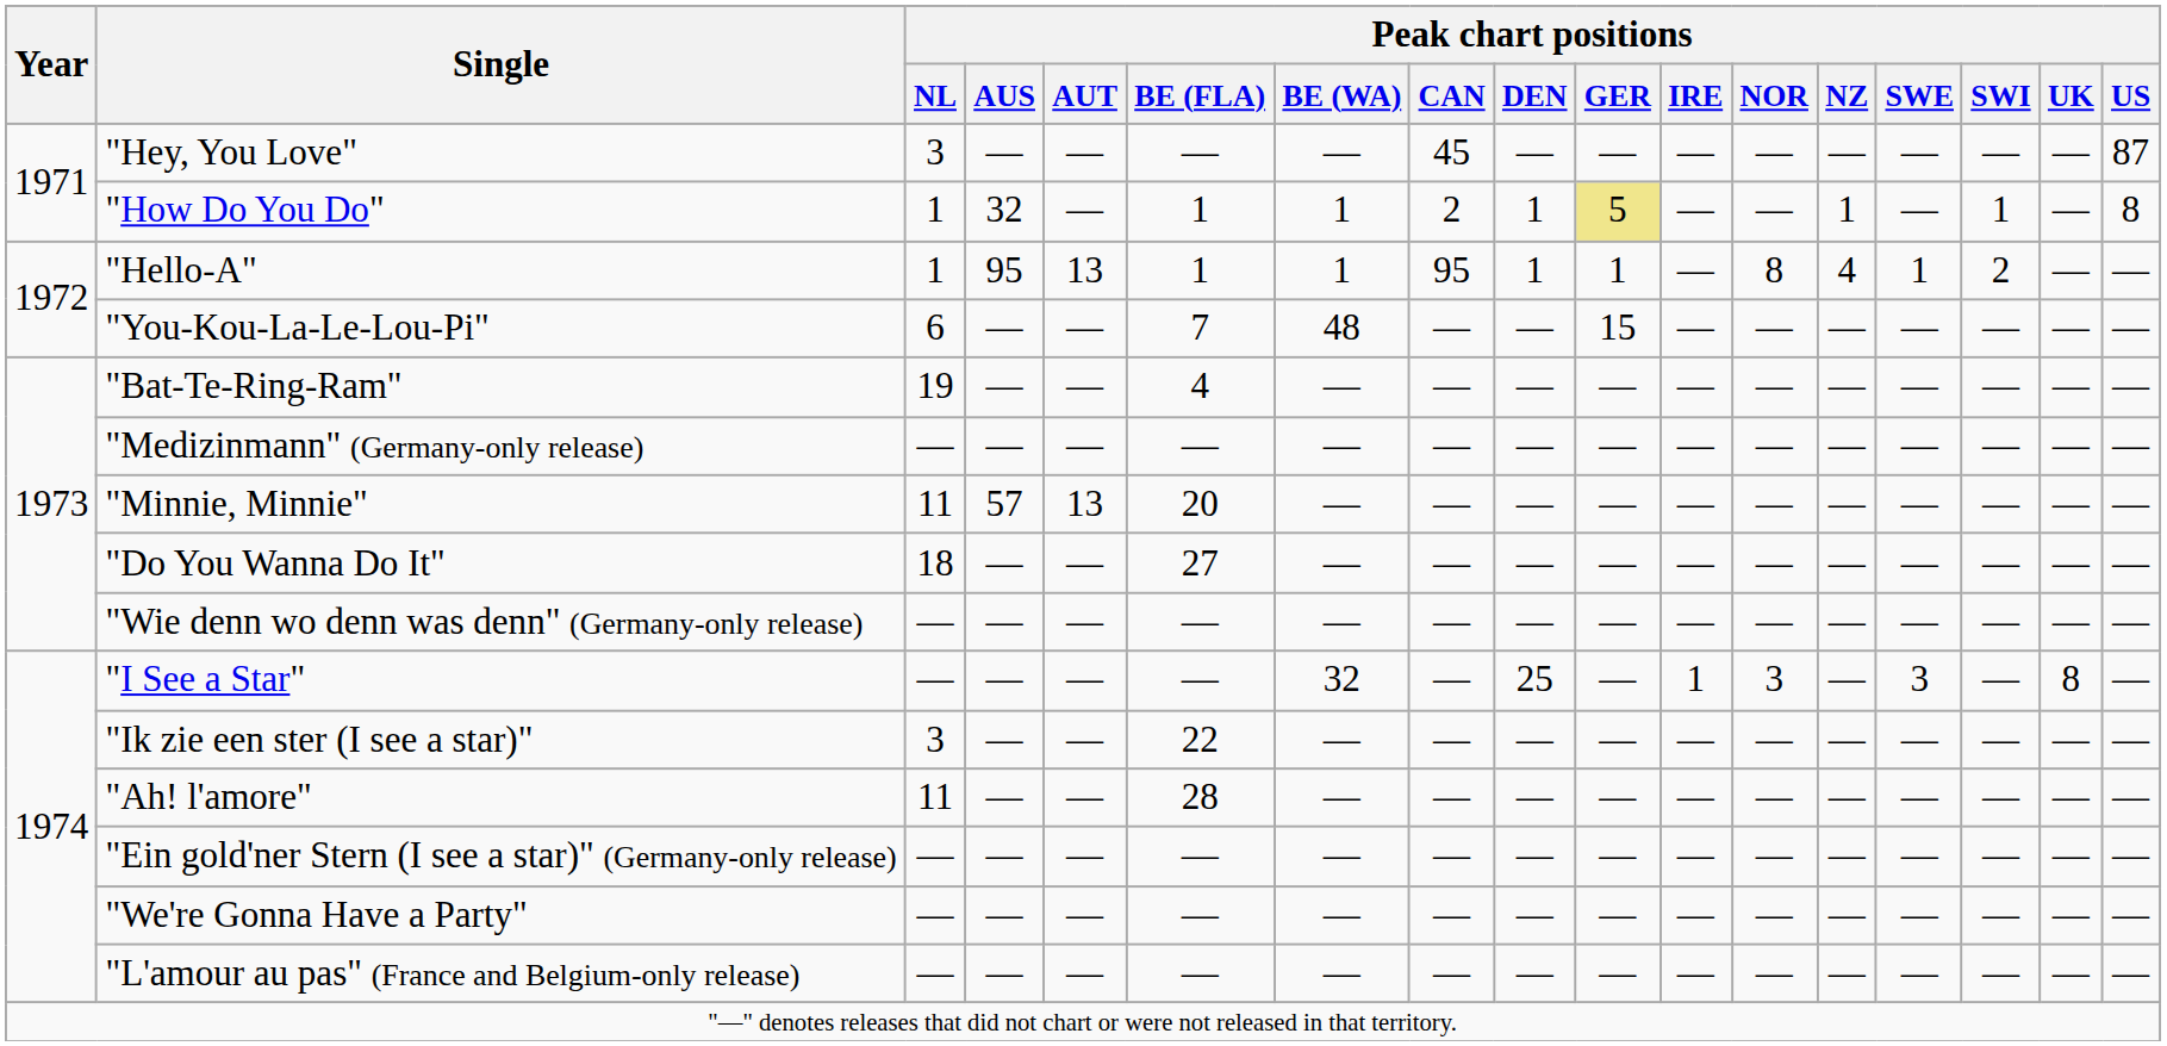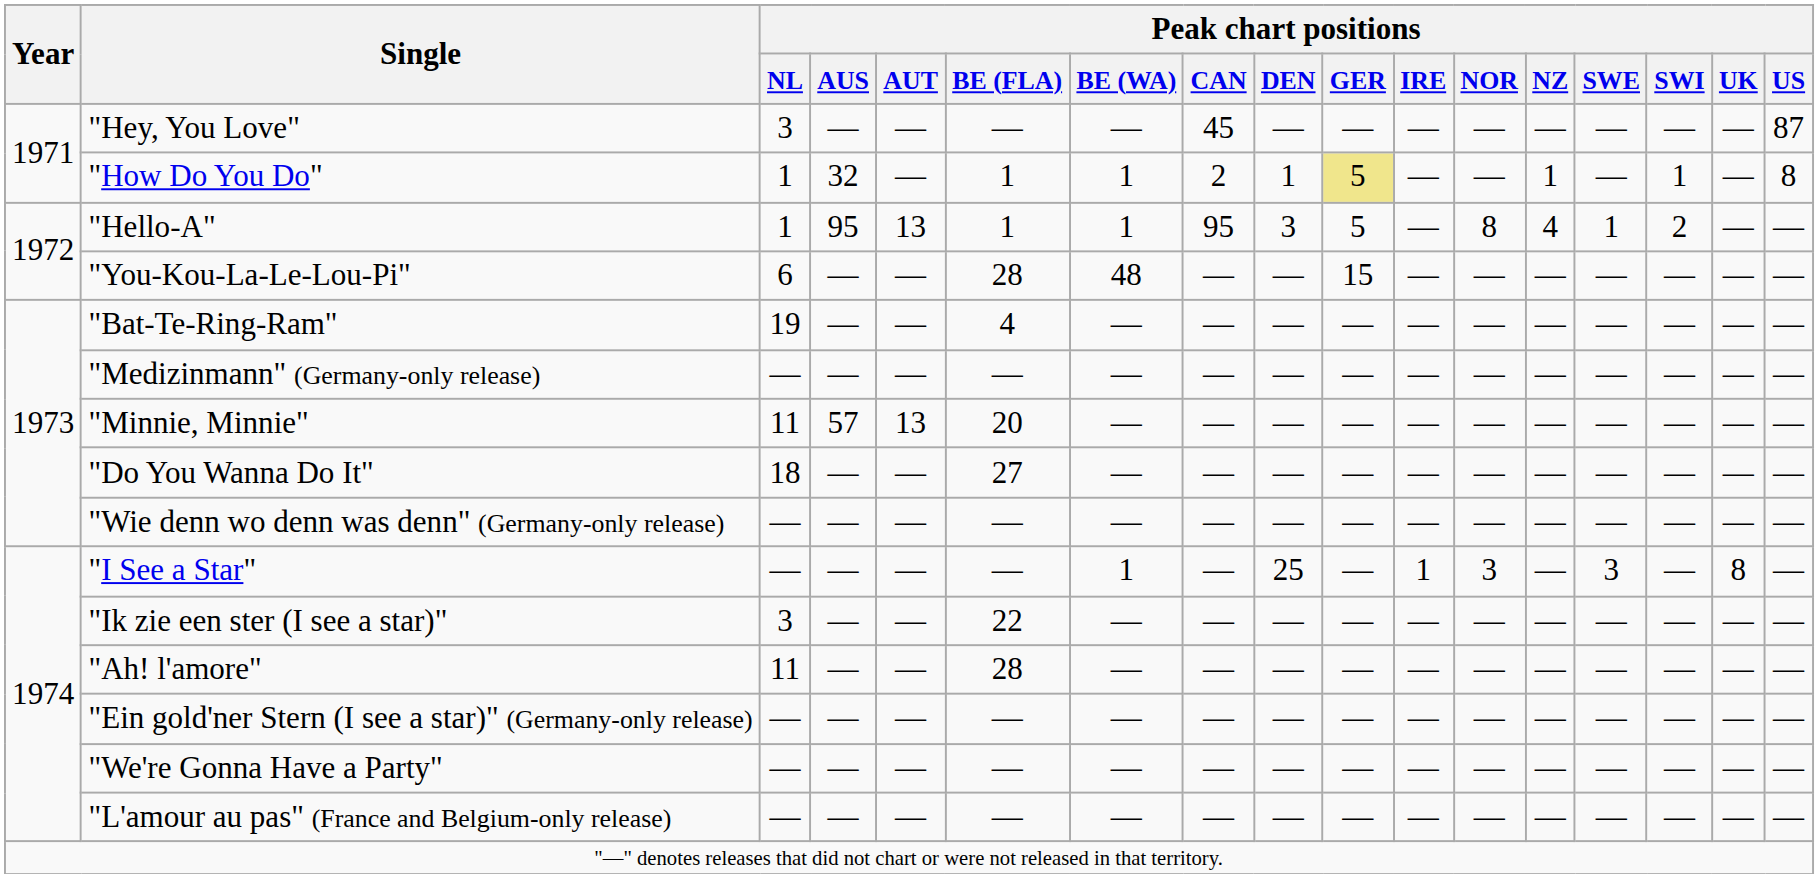"Hello-A" | Peak chart positions / DEN: 1 -> 3
"Hello-A" | Peak chart positions / GER: 1 -> 5
"You-Kou-La-Le-Lou-Pi" | Peak chart positions / BE (FLA): 7 -> 28
"I See a Star" | Peak chart positions / BE (WA): 32 -> 1
